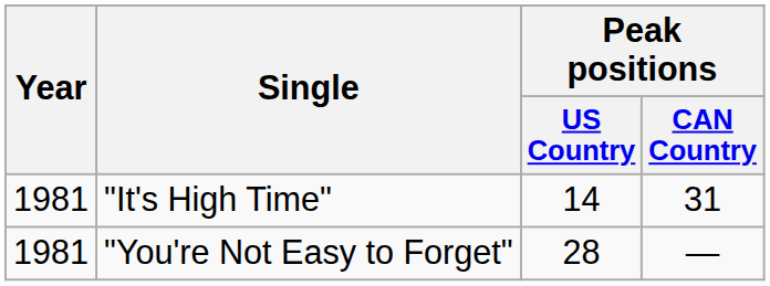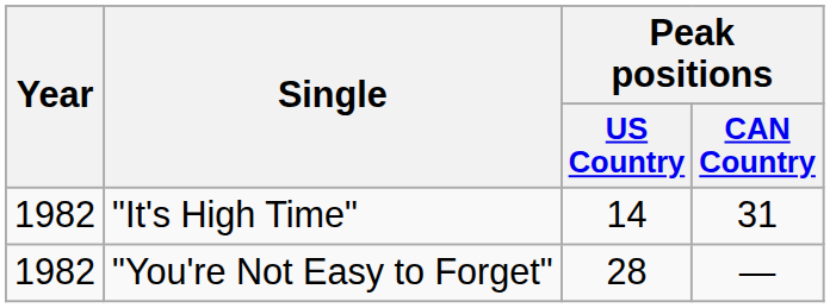"It's High Time" | Year: 1981 -> 1982
"You're Not Easy to Forget" | Year: 1981 -> 1982
